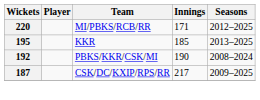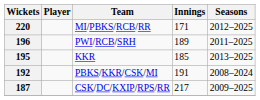+ row: 196 | PWI/RCB/SRH | 189 | 2011–2025
PBKS/KKR/CSK/MI | Innings: 190 -> 191
